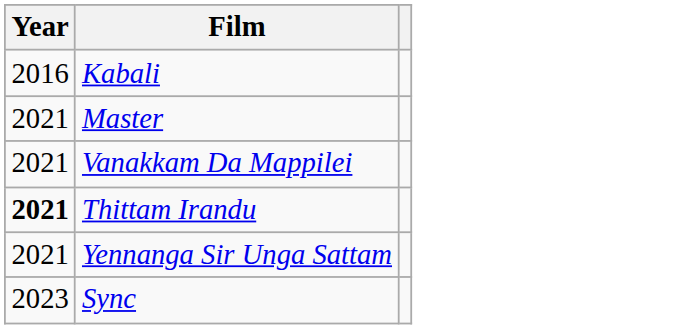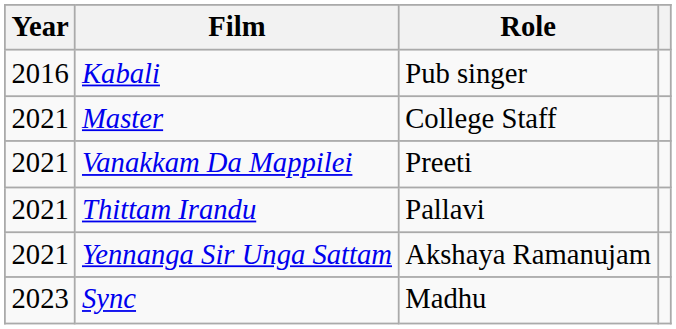+ column: Role | Pub singer | College Staff | Preeti | Pallavi | Akshaya Ramanujam | Madhu
Thittam Irandu | Year: bold -> normal
